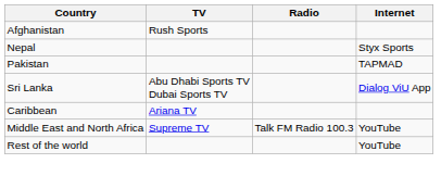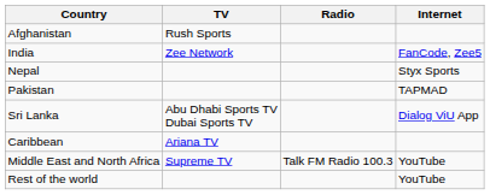+ row: India | Zee Network | FanCode, Zee5
